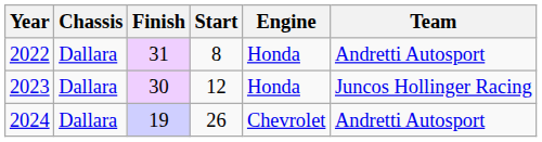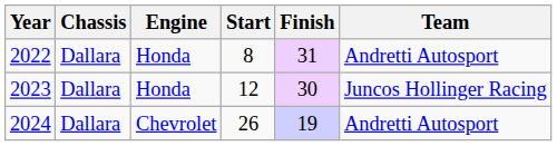columns swapped: Engine <-> Finish
